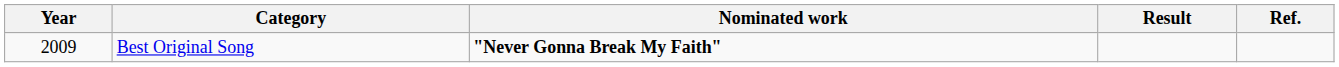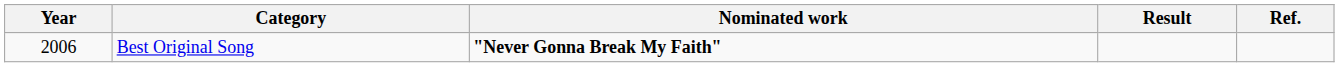Best Original Song | Year: 2009 -> 2006
